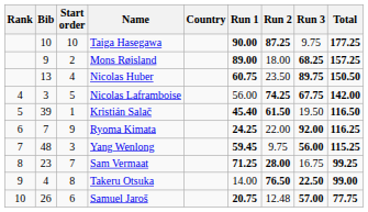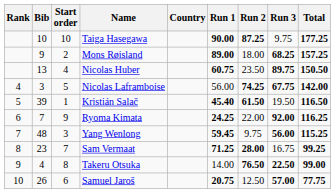Samuel Jaroš | Run 2: 12.48 -> 12.50
